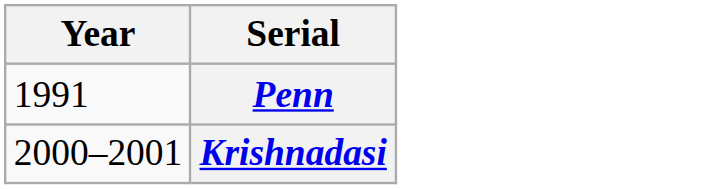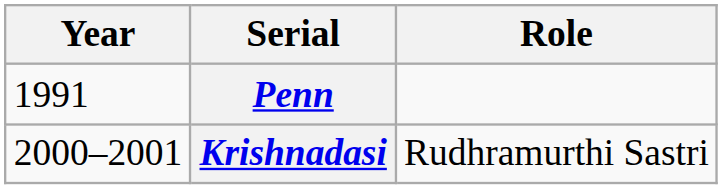+ column: Role | Rudhramurthi Sastri
